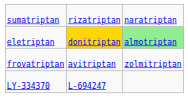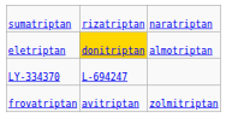eletriptan | column 3: lightgreen background -> no background
rows swapped: frovatriptan <-> LY-334370
